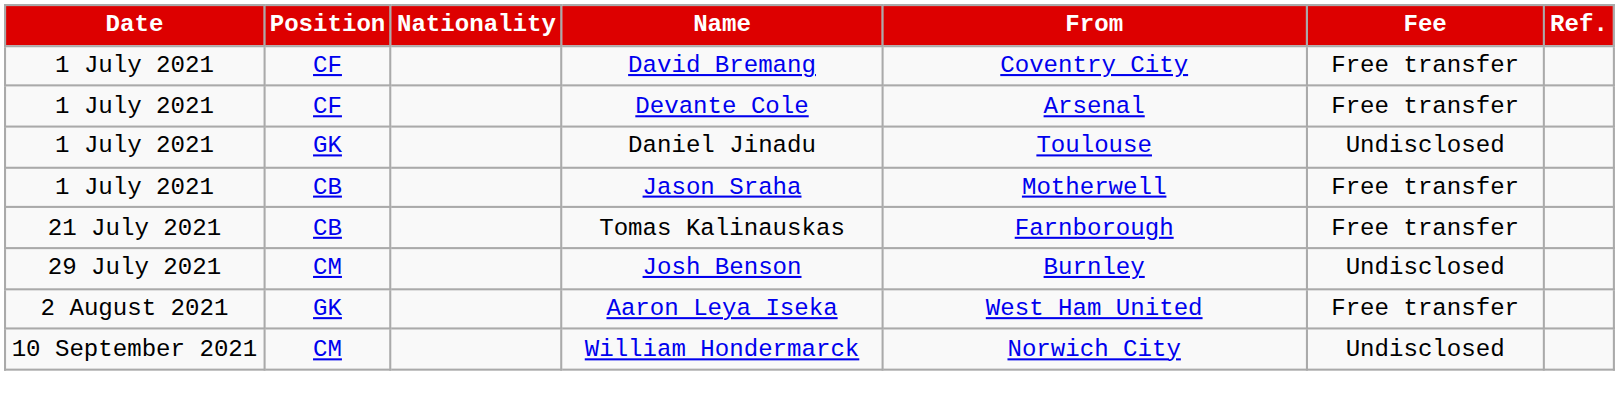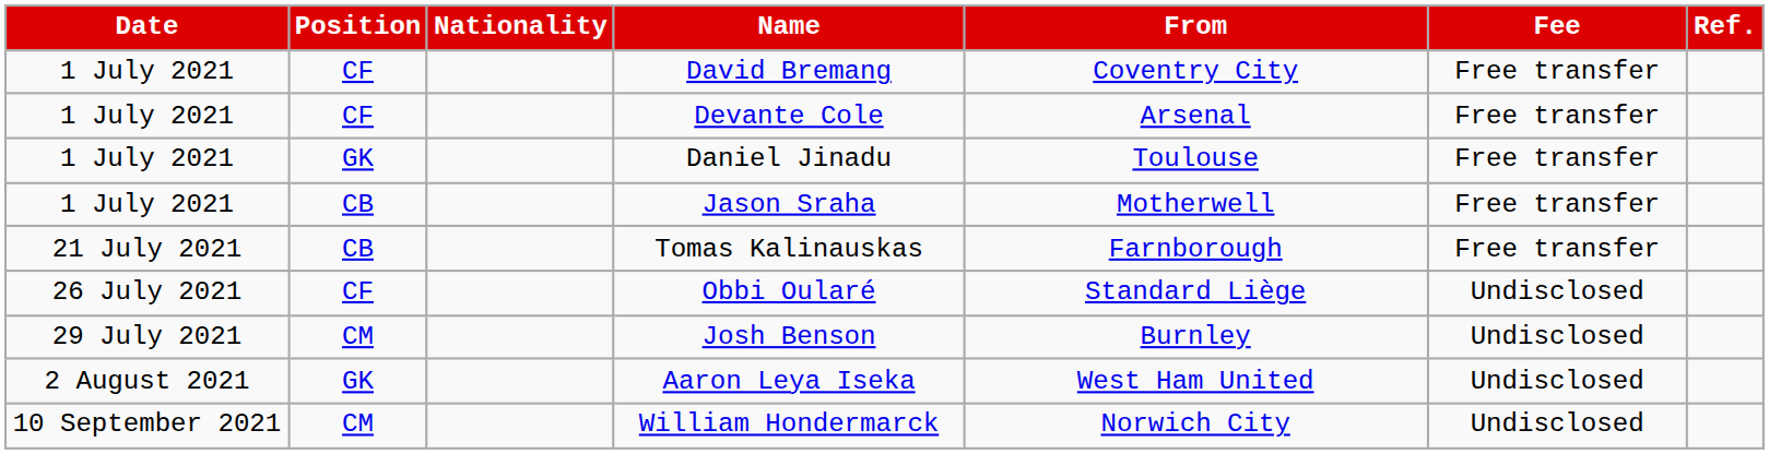Daniel Jinadu | Fee: Undisclosed -> Free transfer
+ row: 26 July 2021 | CF | Obbi Oularé | Standard Liège | Undisclosed
Aaron Leya Iseka | Fee: Free transfer -> Undisclosed
